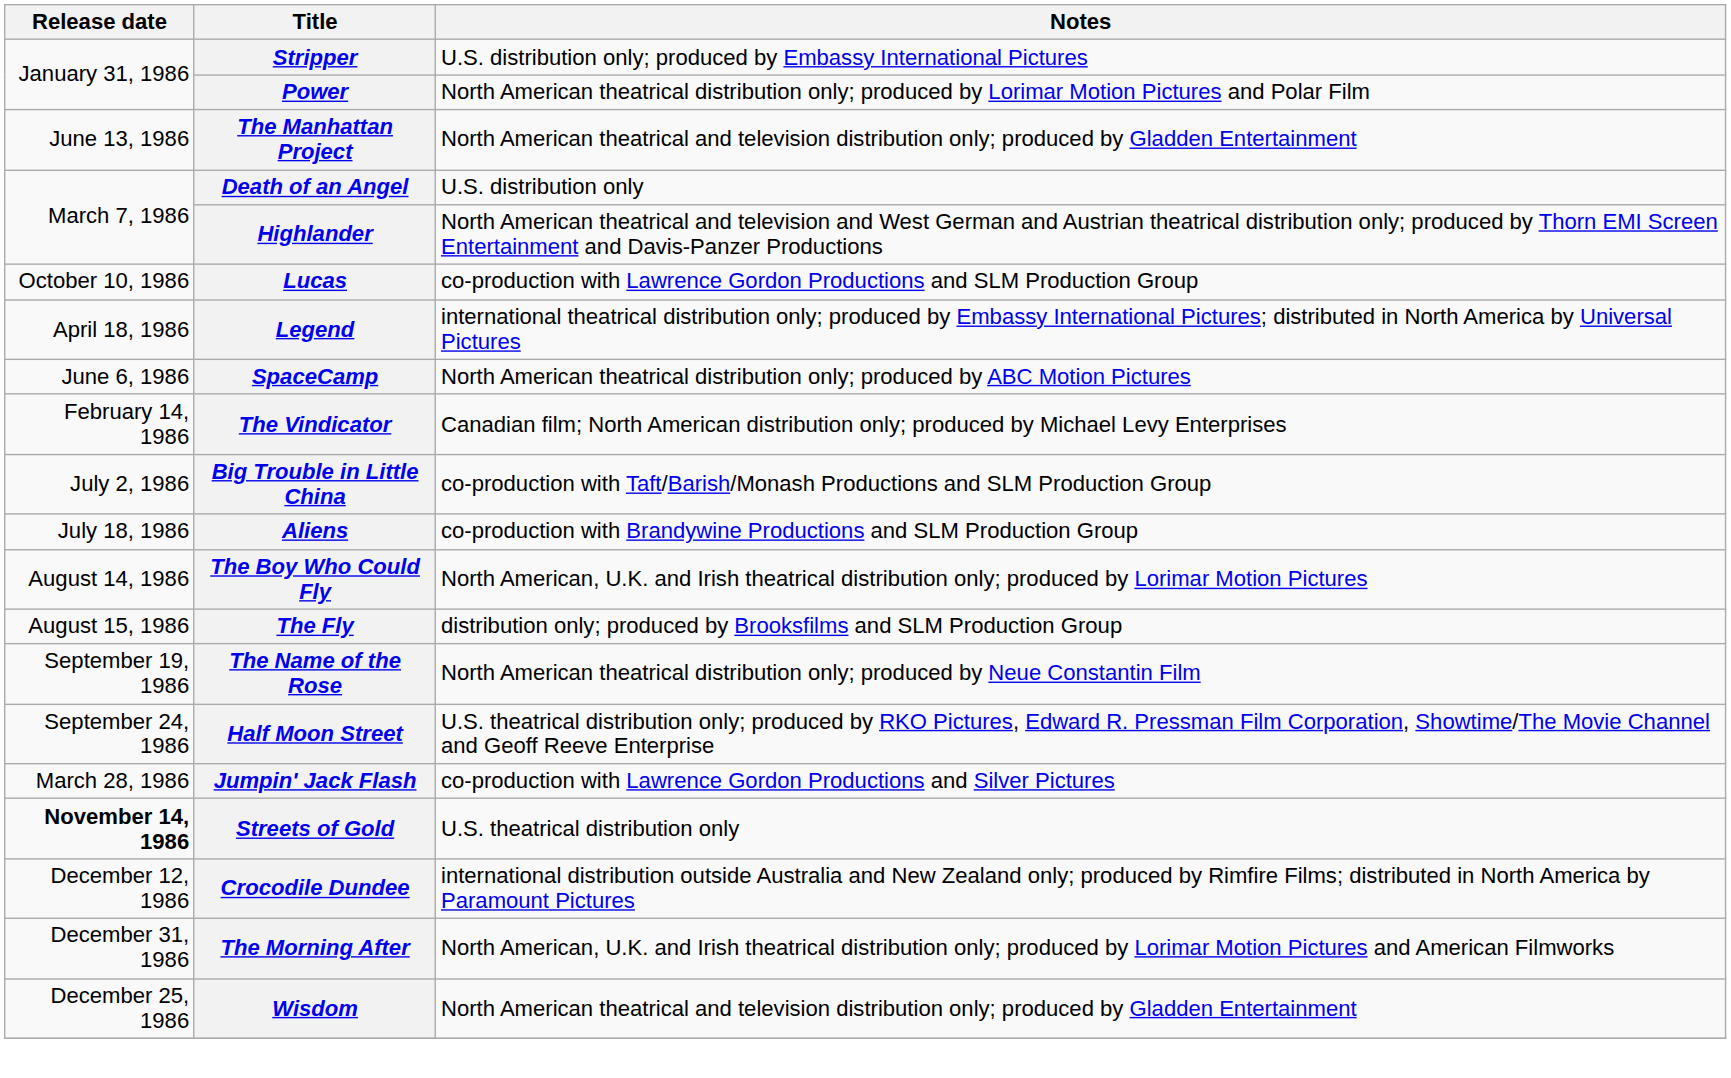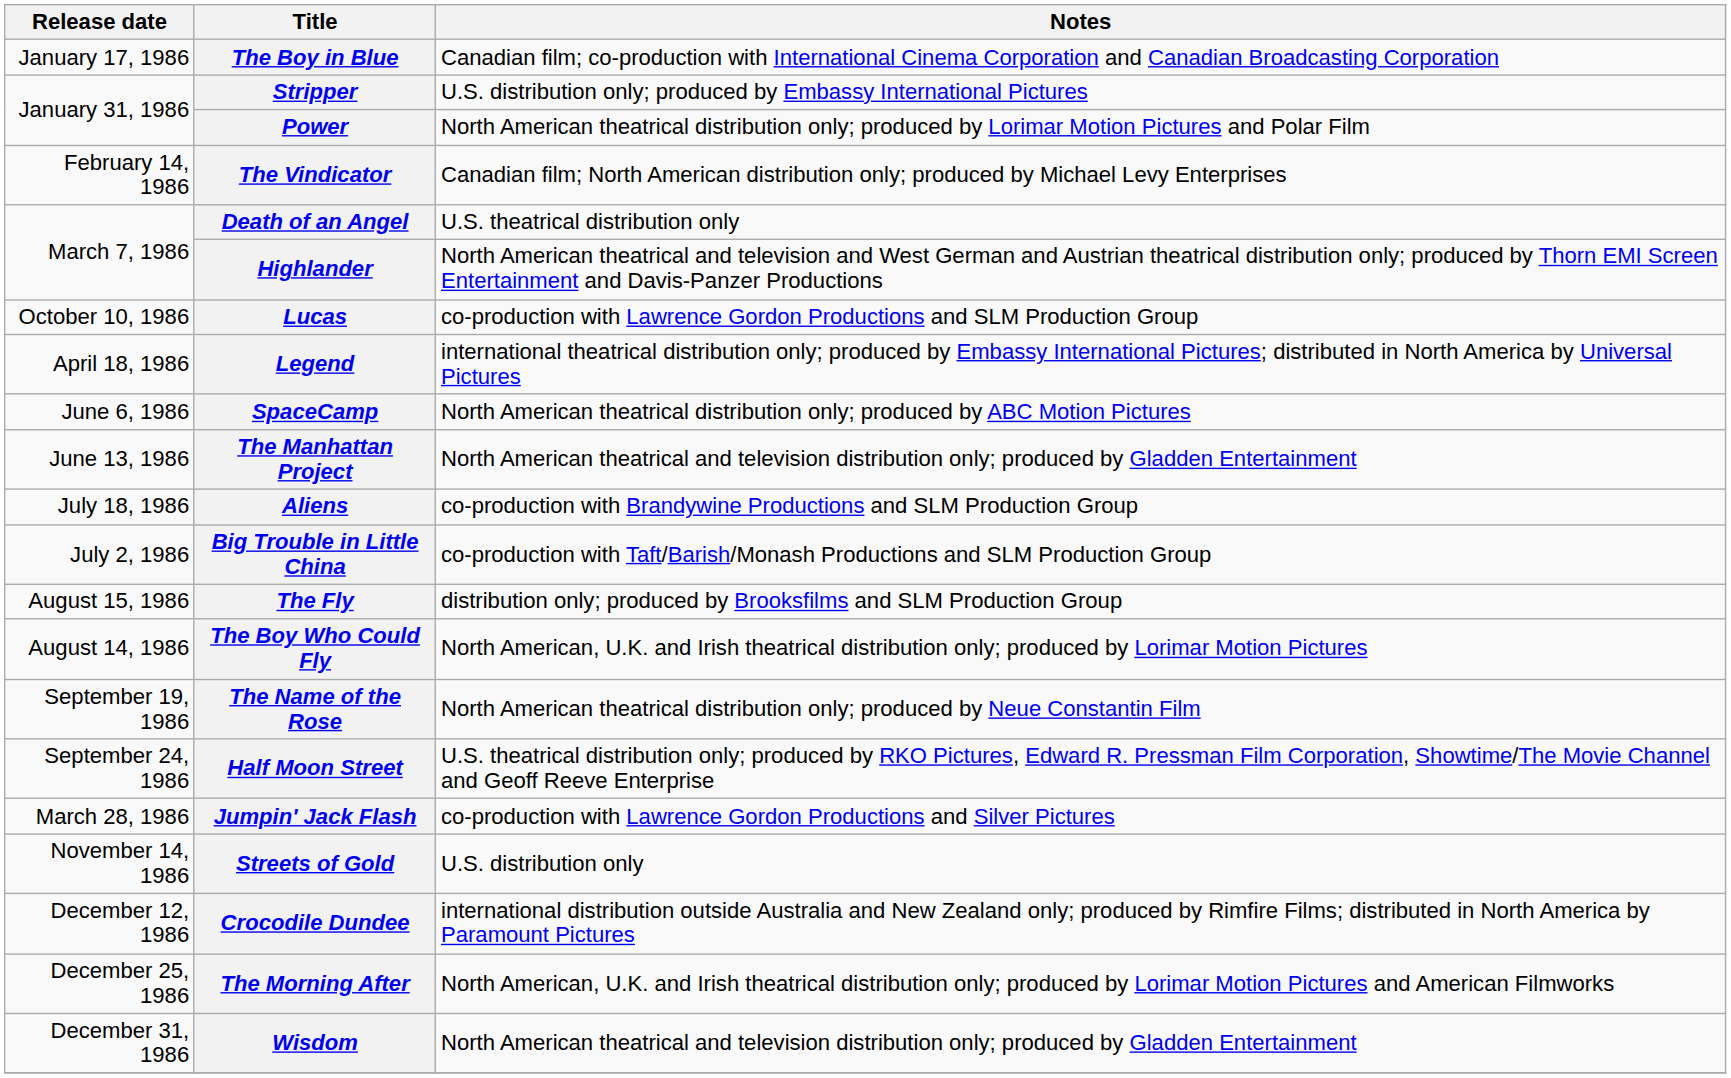+ row: January 17, 1986 | The Boy in Blue | Canadian film; co-production with International Cinema Corporation and Canadian Broadcasting Corporation
rows swapped: The Vindicator <-> The Manhattan Project
Death of an Angel | Notes: U.S. distribution only -> U.S. theatrical distribution only
rows swapped: Big Trouble in Little China <-> Aliens
rows swapped: The Boy Who Could Fly <-> The Fly
Streets of Gold | Release date: bold -> normal
Streets of Gold | Notes: U.S. theatrical distribution only -> U.S. distribution only
The Morning After | Release date: December 31, 1986 -> December 25, 1986
Wisdom | Release date: December 25, 1986 -> December 31, 1986
